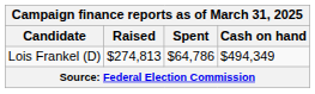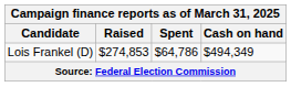Lois Frankel (D) | Raised: $274,813 -> $274,853
